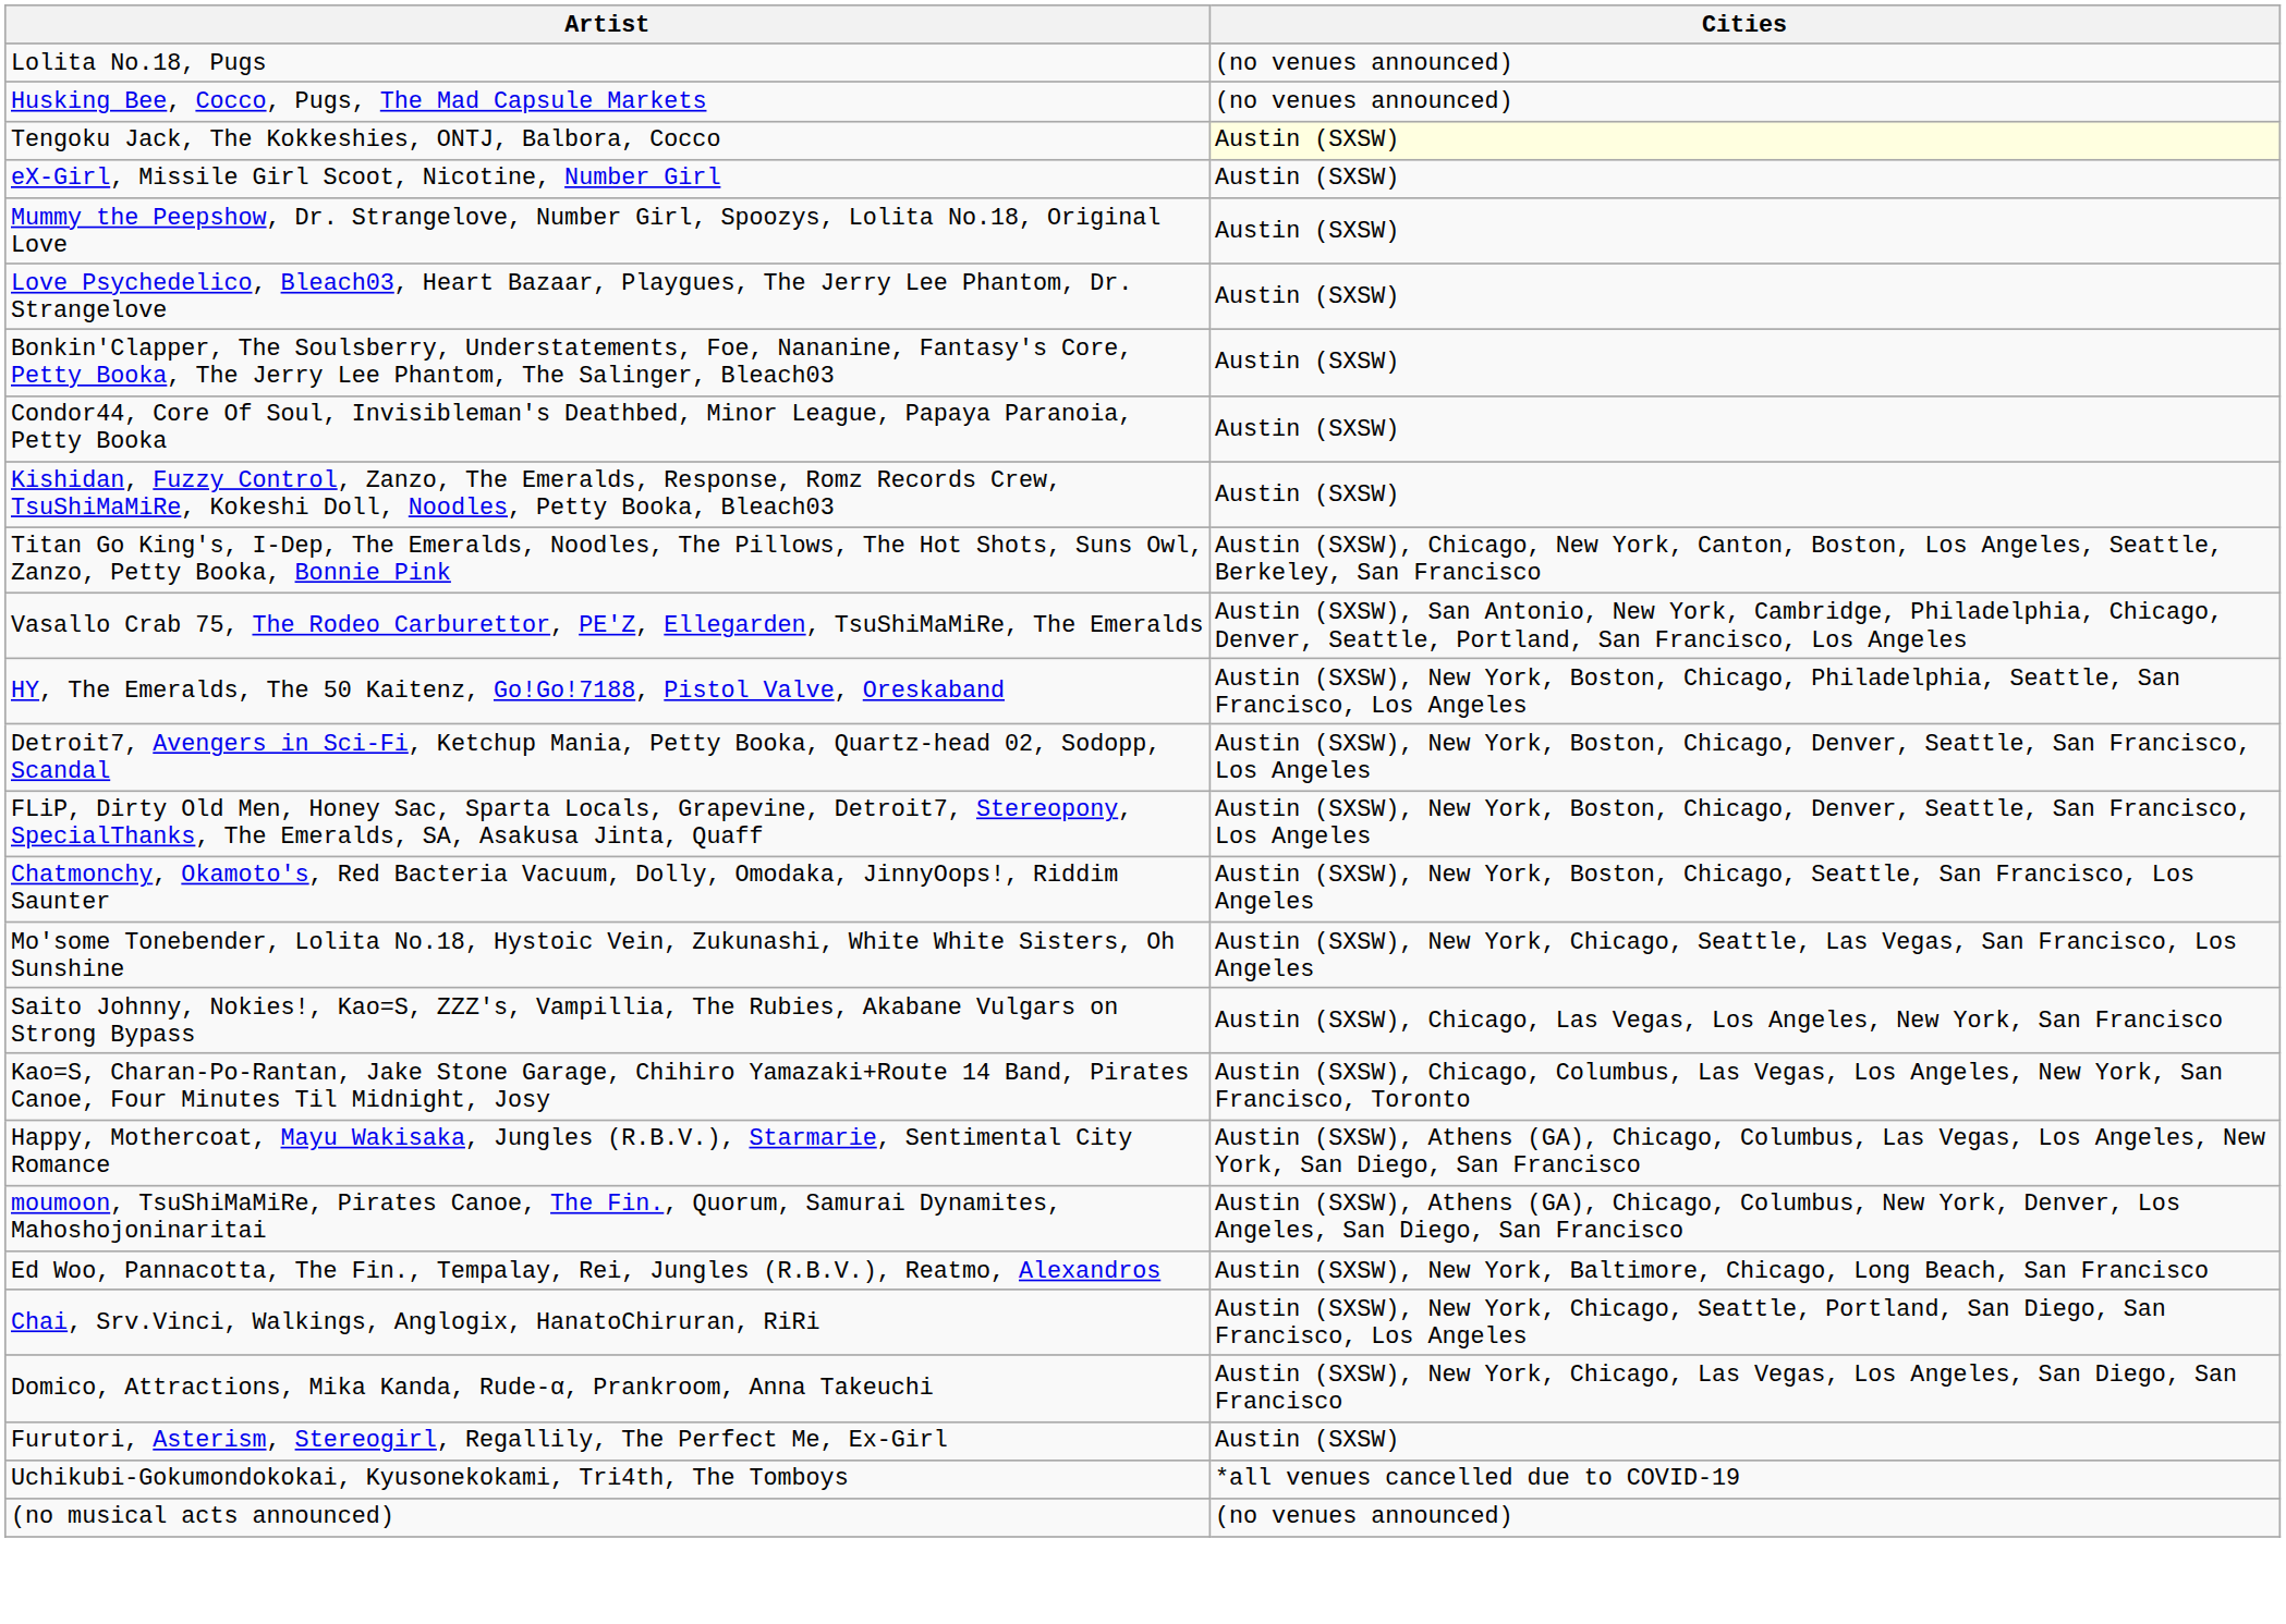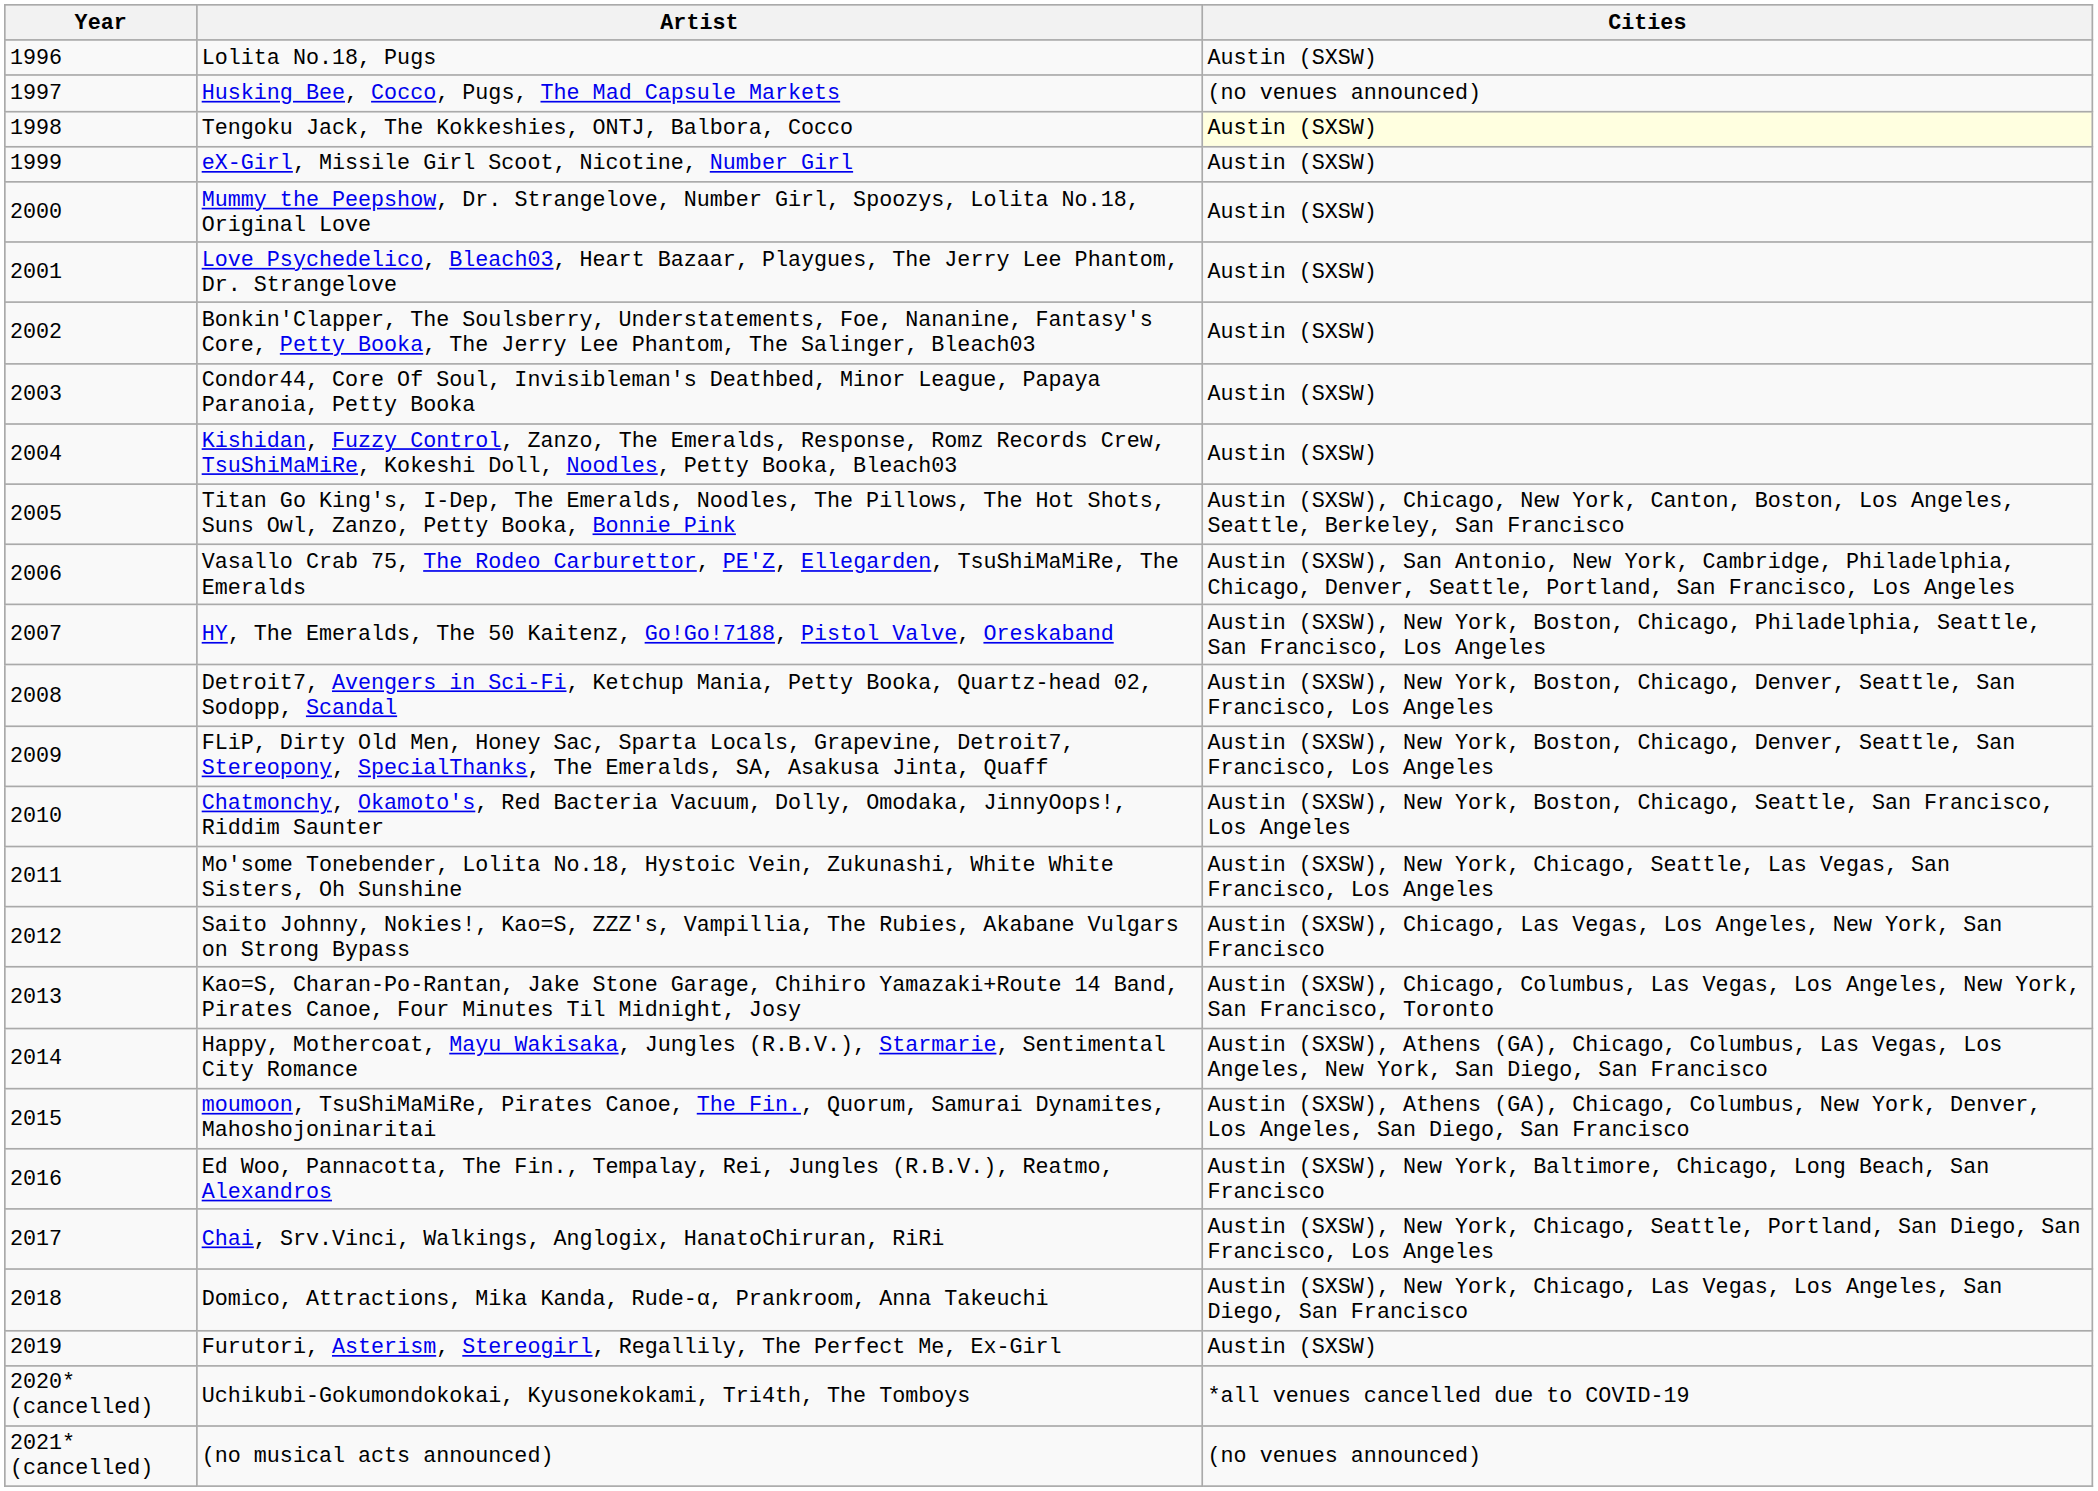+ column: Year | 1996 | 1997 | 1998 | 1999 | 2000 | 2001 | 2002 | 2003 | 2004 | 2005 | 2006 | 2007 | 2008 | 2009 | 2010 | 2011 | 2012 | 2013 | 2014 | 2015 | 2016 | 2017 | 2018 | 2019 | 2020* (cancelled) | 2021* (cancelled)
Lolita No.18, Pugs | Cities: (no venues announced) -> Austin (SXSW)
